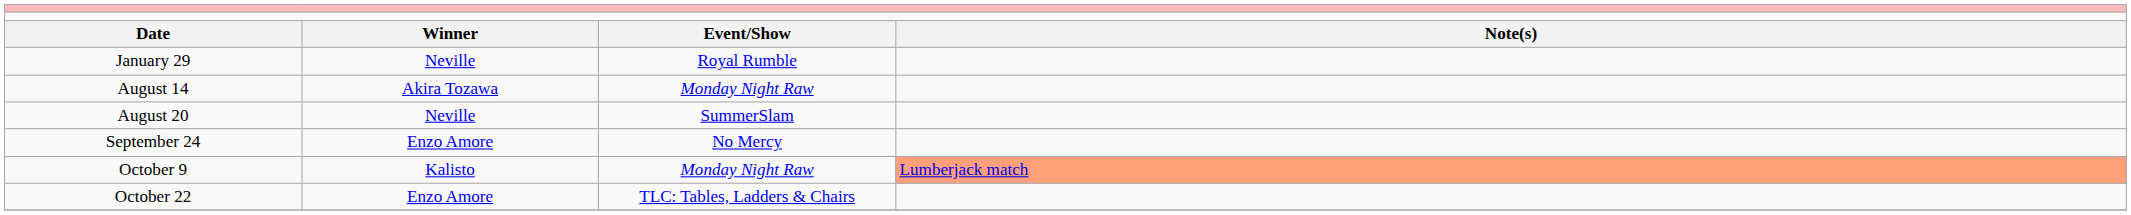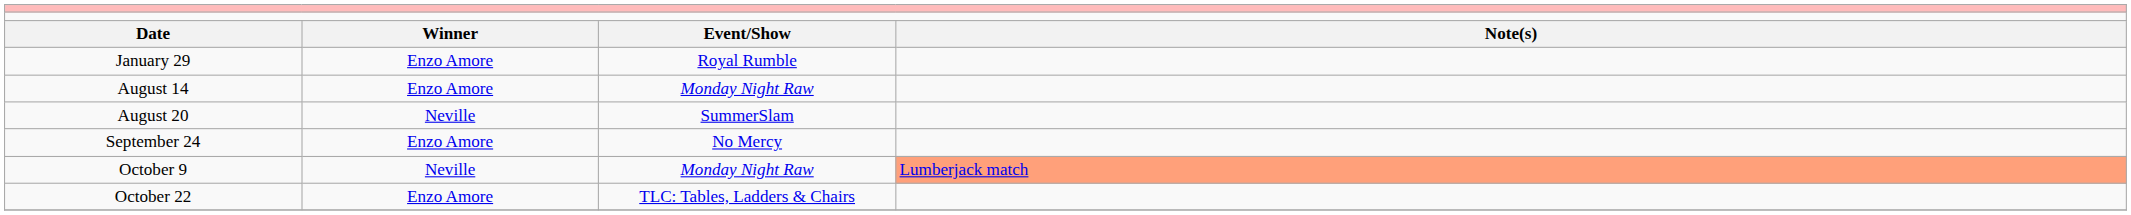January 29 | column 2: Neville -> Enzo Amore
August 14 | column 2: Akira Tozawa -> Enzo Amore
October 9 | column 2: Kalisto -> Neville
